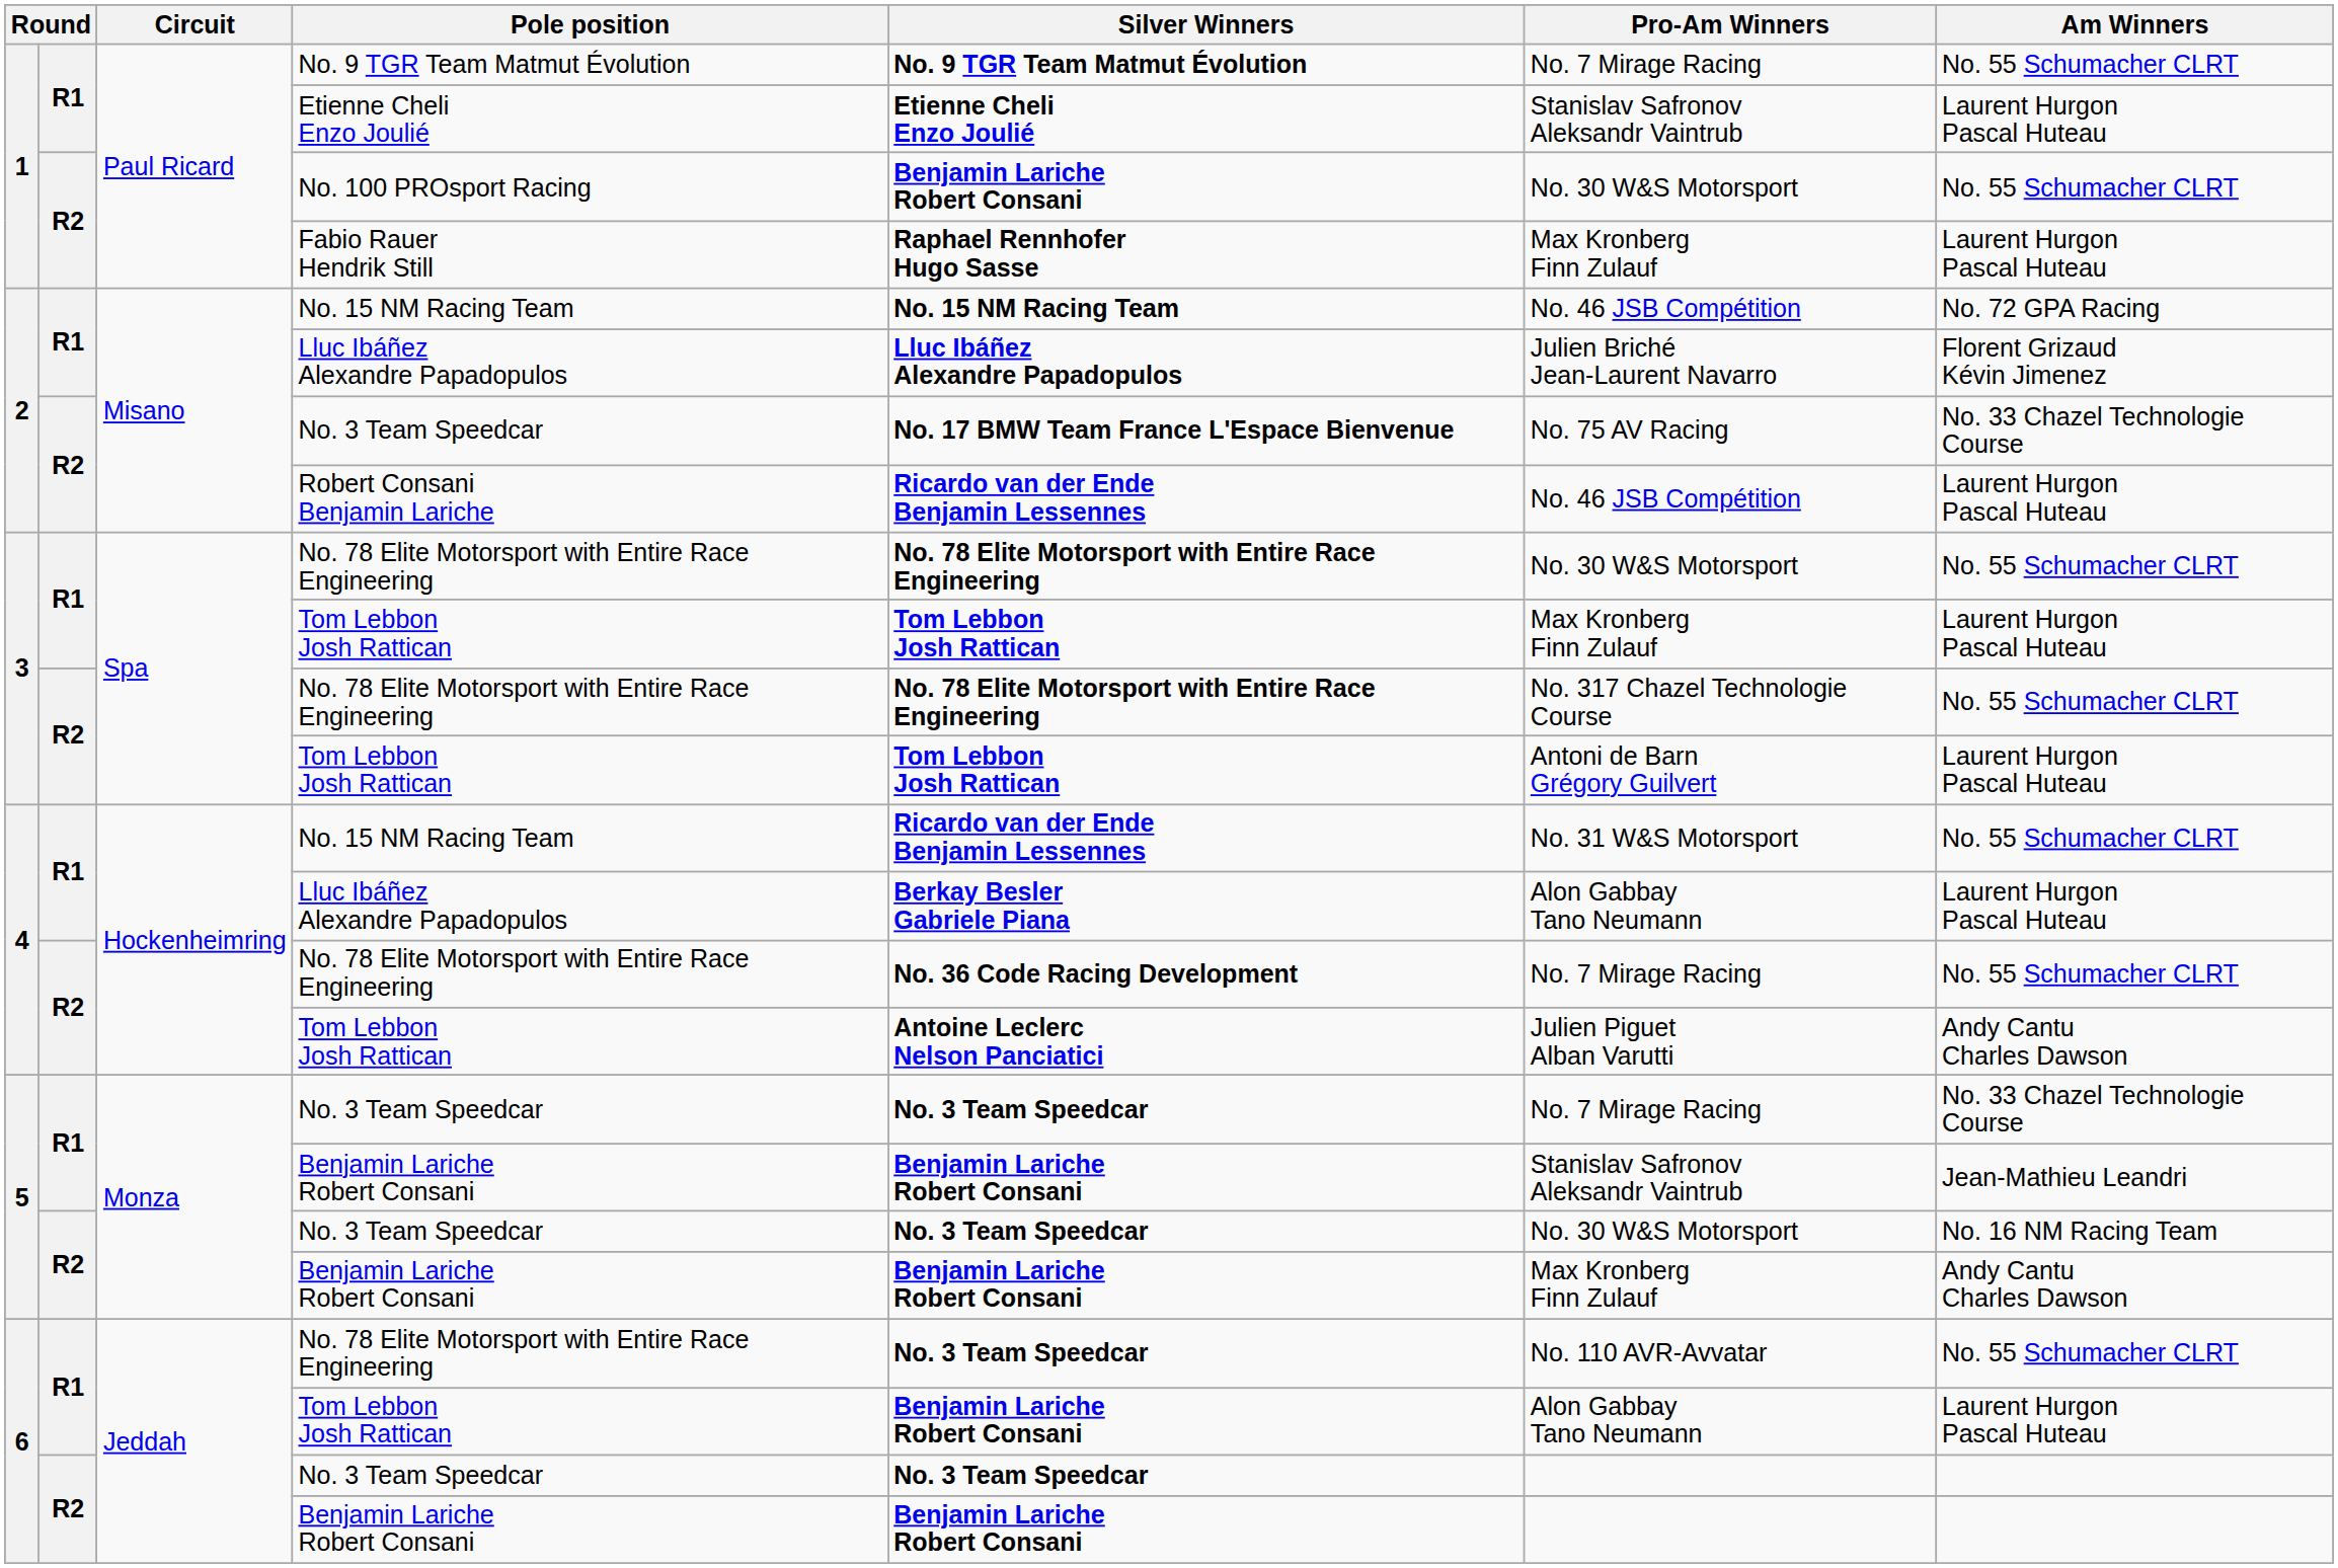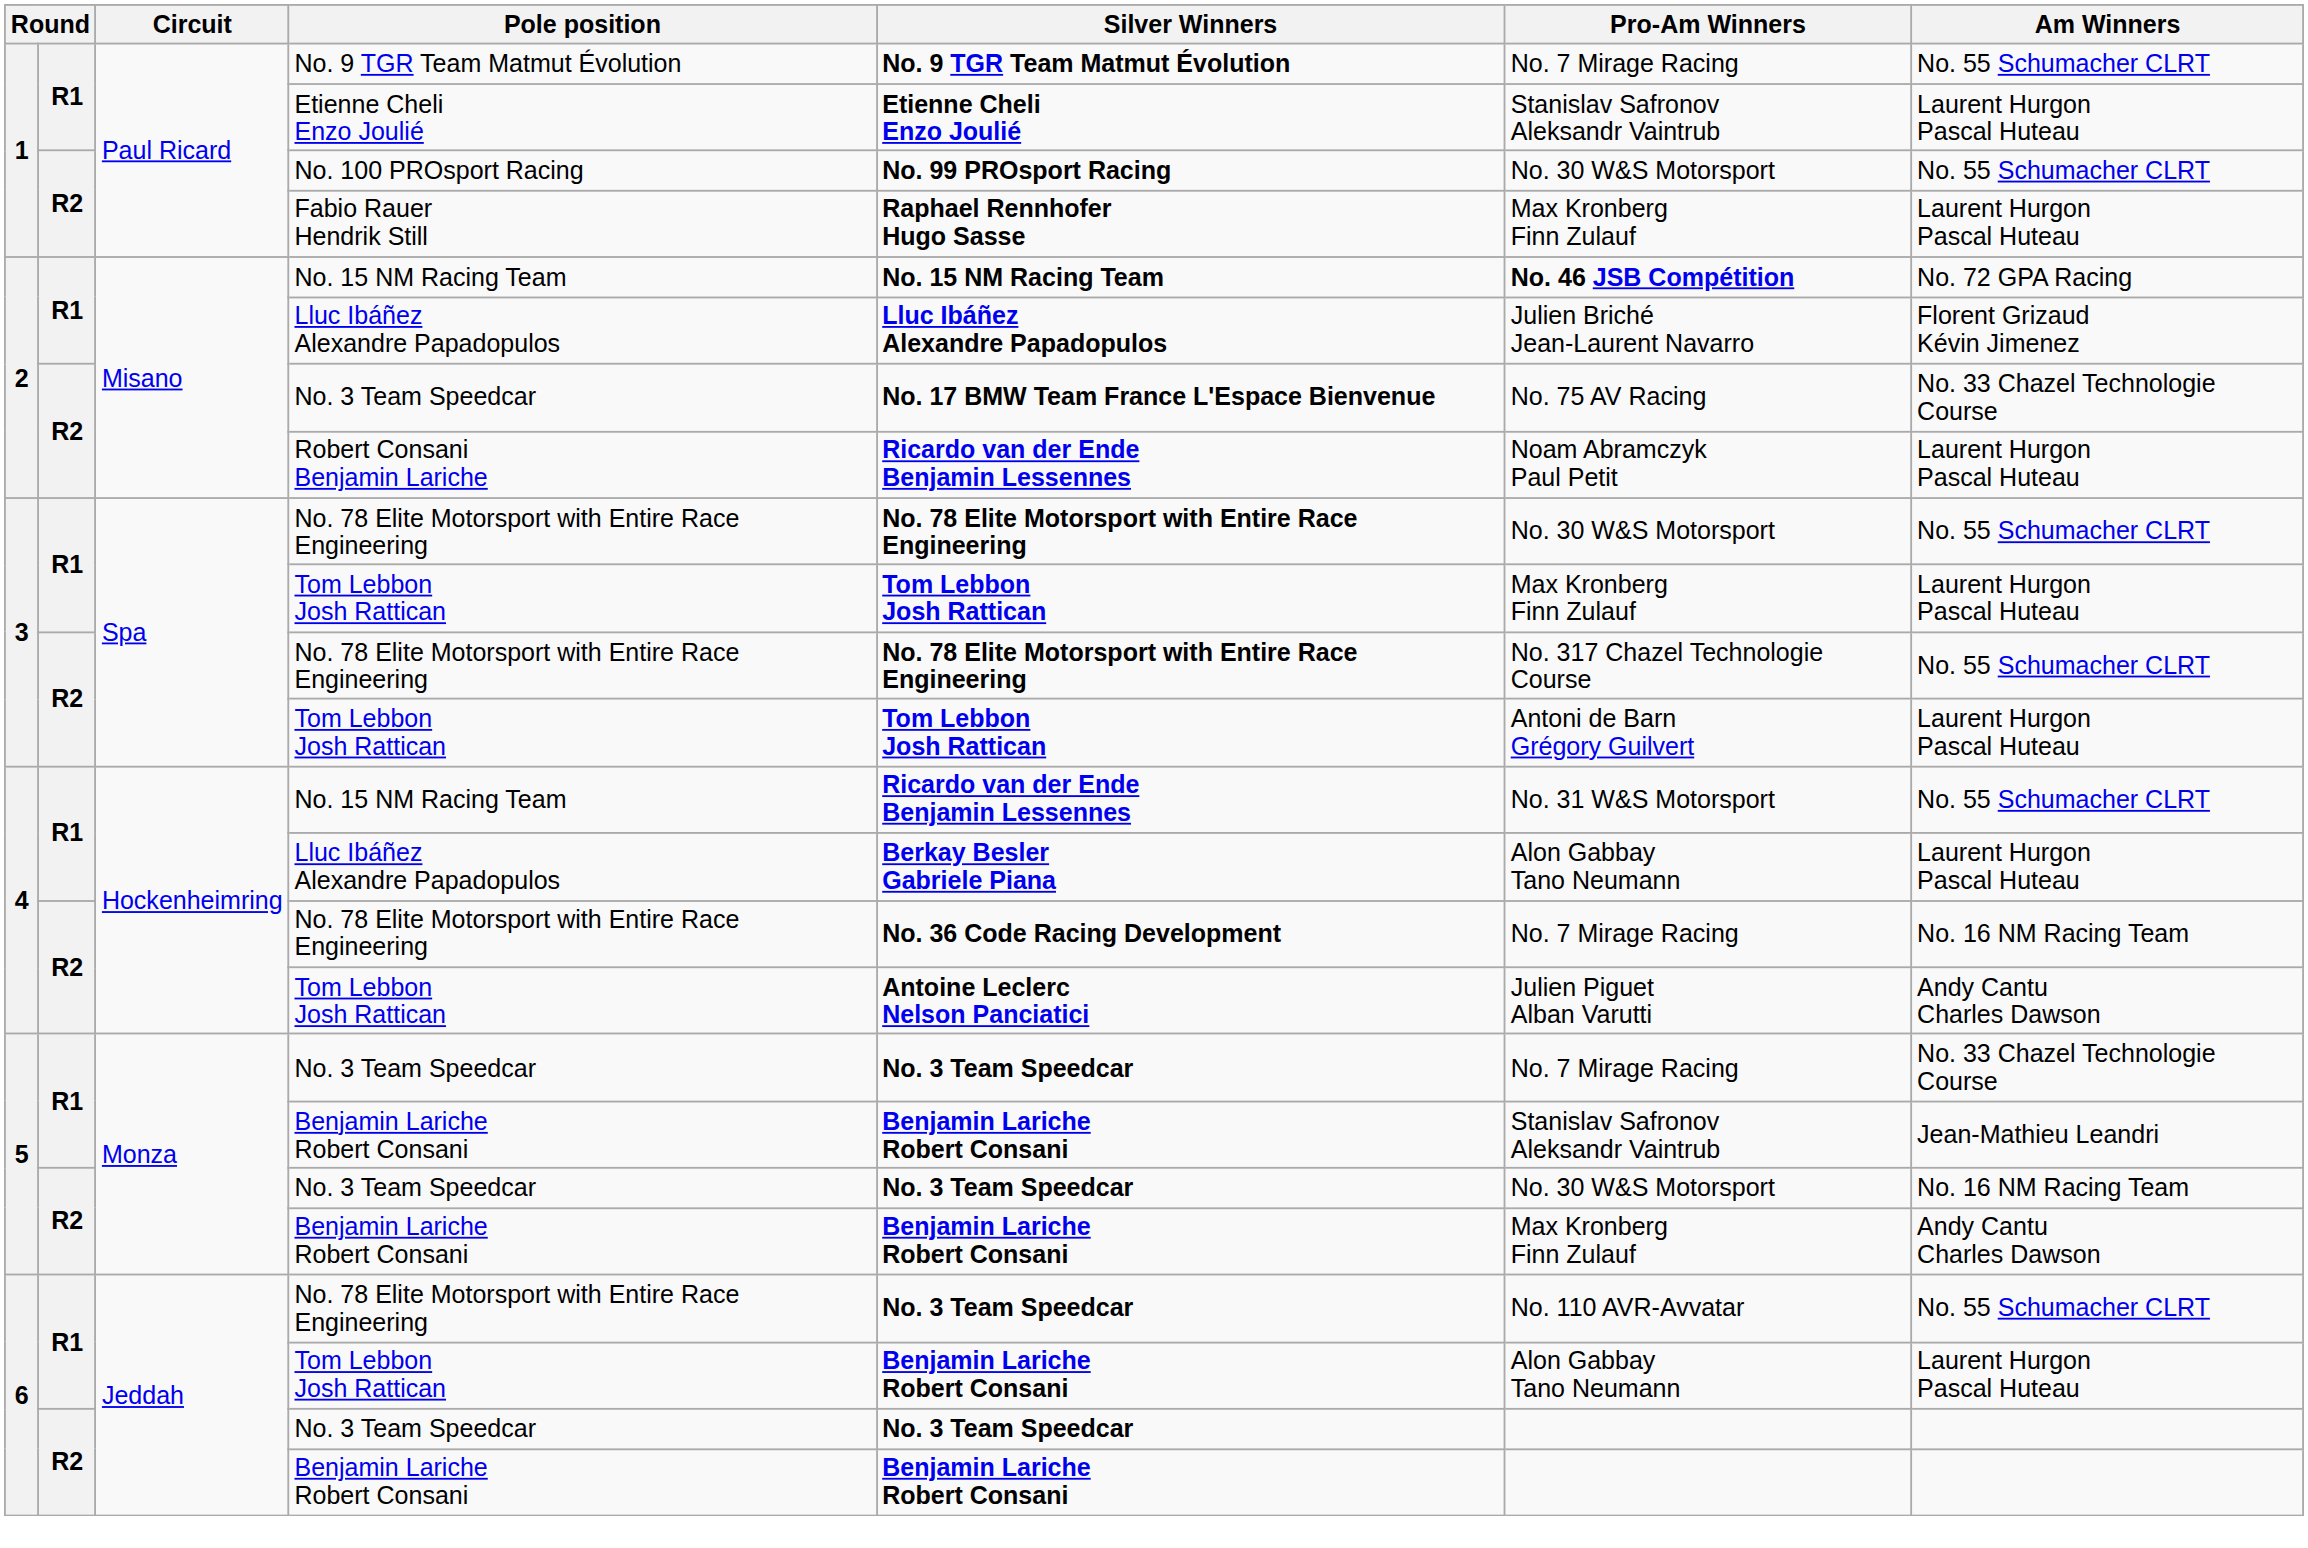No. 100 PROsport Racing | Silver Winners: Benjamin Lariche Robert Consani -> No. 99 PROsport Racing
2 / No. 15 NM Racing Team | Pro-Am Winners: normal -> bold
Robert Consani Benjamin Lariche | Pro-Am Winners: No. 46 JSB Compétition -> Noam Abramczyk Paul Petit
4 / No. 78 Elite Motorsport with Entire Race Engineering | Am Winners: No. 55 Schumacher CLRT -> No. 16 NM Racing Team
